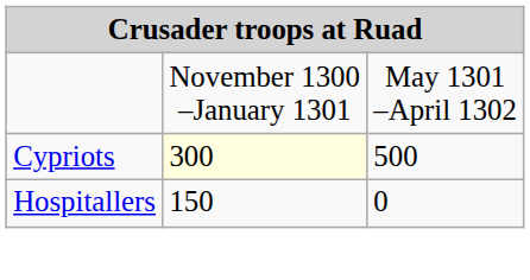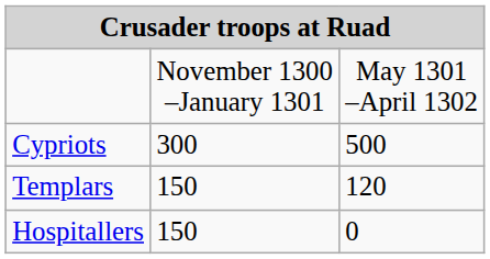Cypriots | column 2: lightyellow background -> no background
+ row: Templars | 150 | 120
